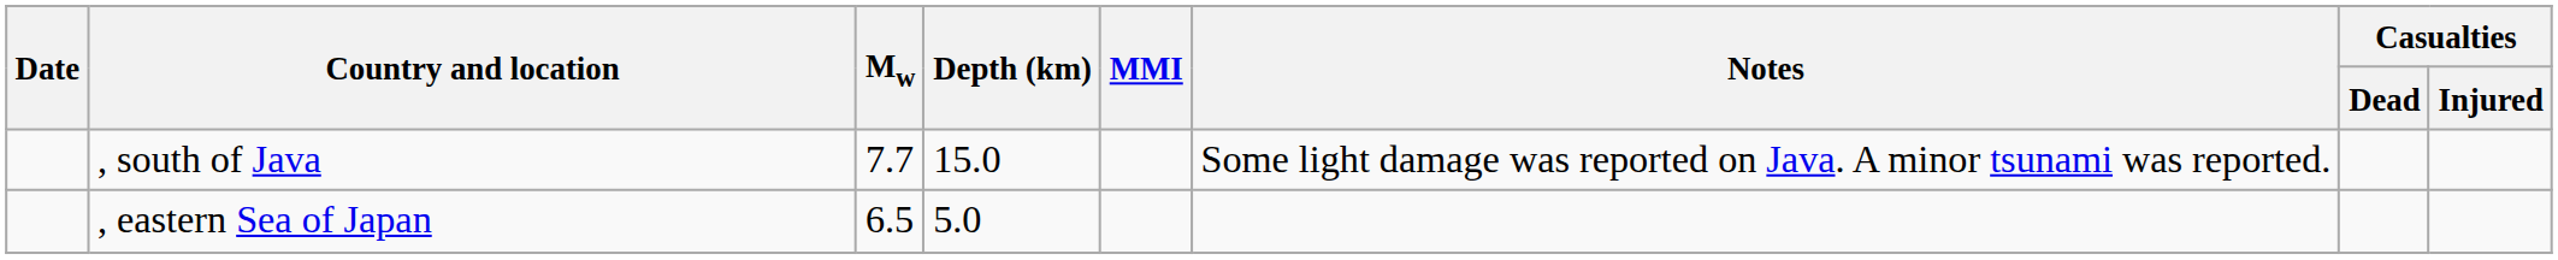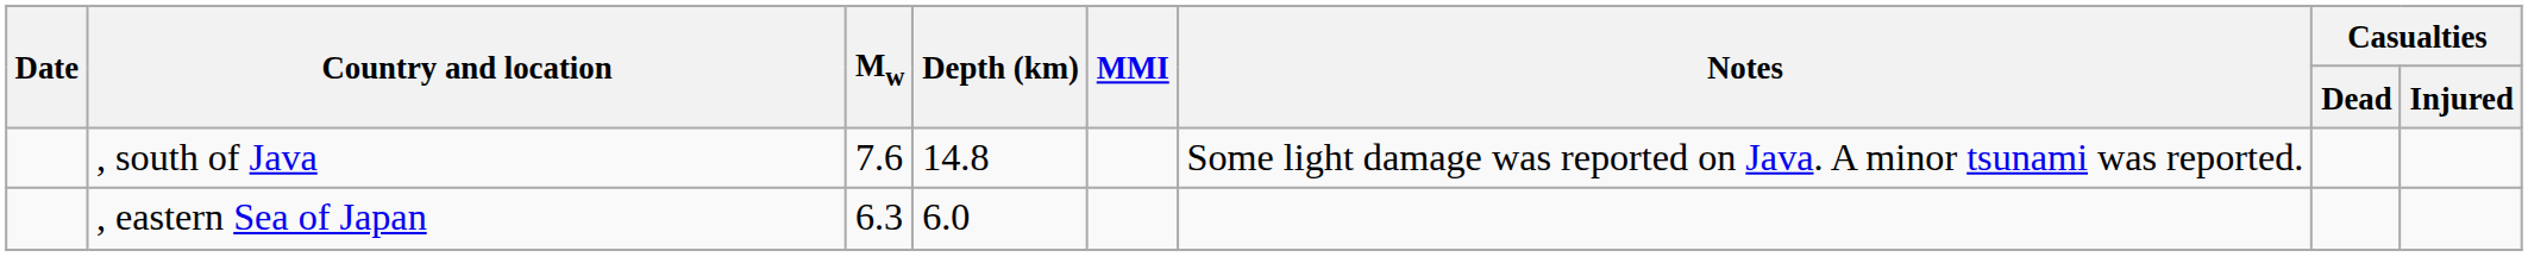, south of Java | Mw: 7.7 -> 7.6
, south of Java | Depth (km): 15.0 -> 14.8
, eastern Sea of Japan | Mw: 6.5 -> 6.3
, eastern Sea of Japan | Depth (km): 5.0 -> 6.0
